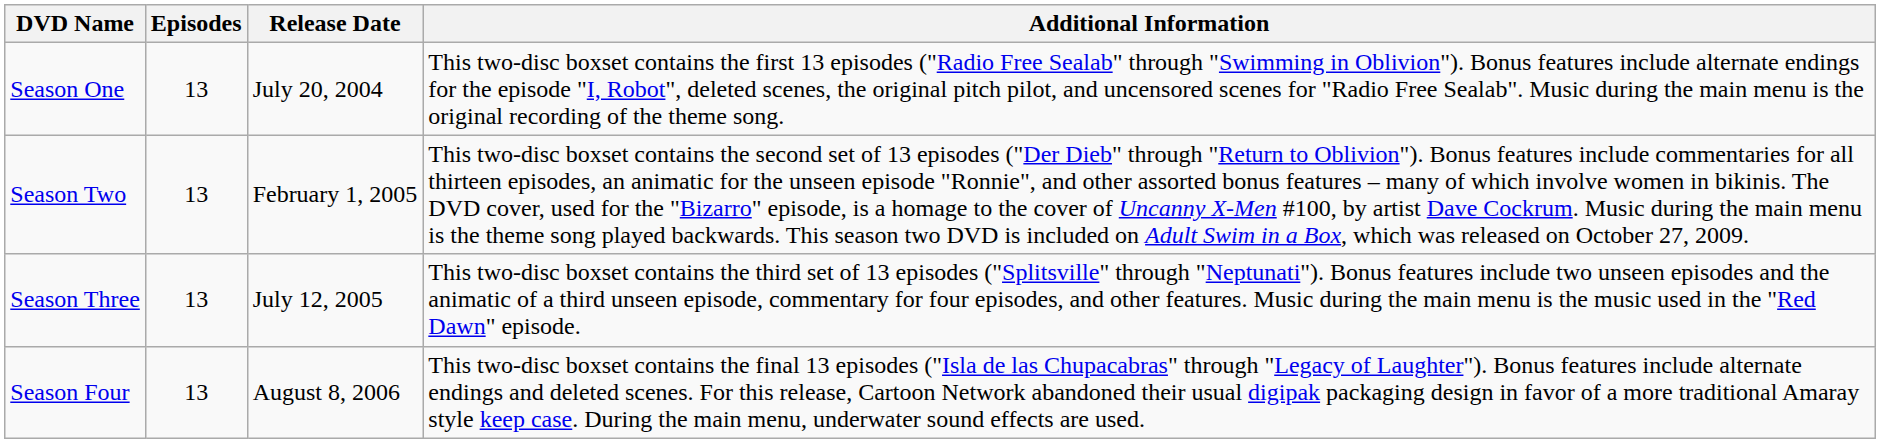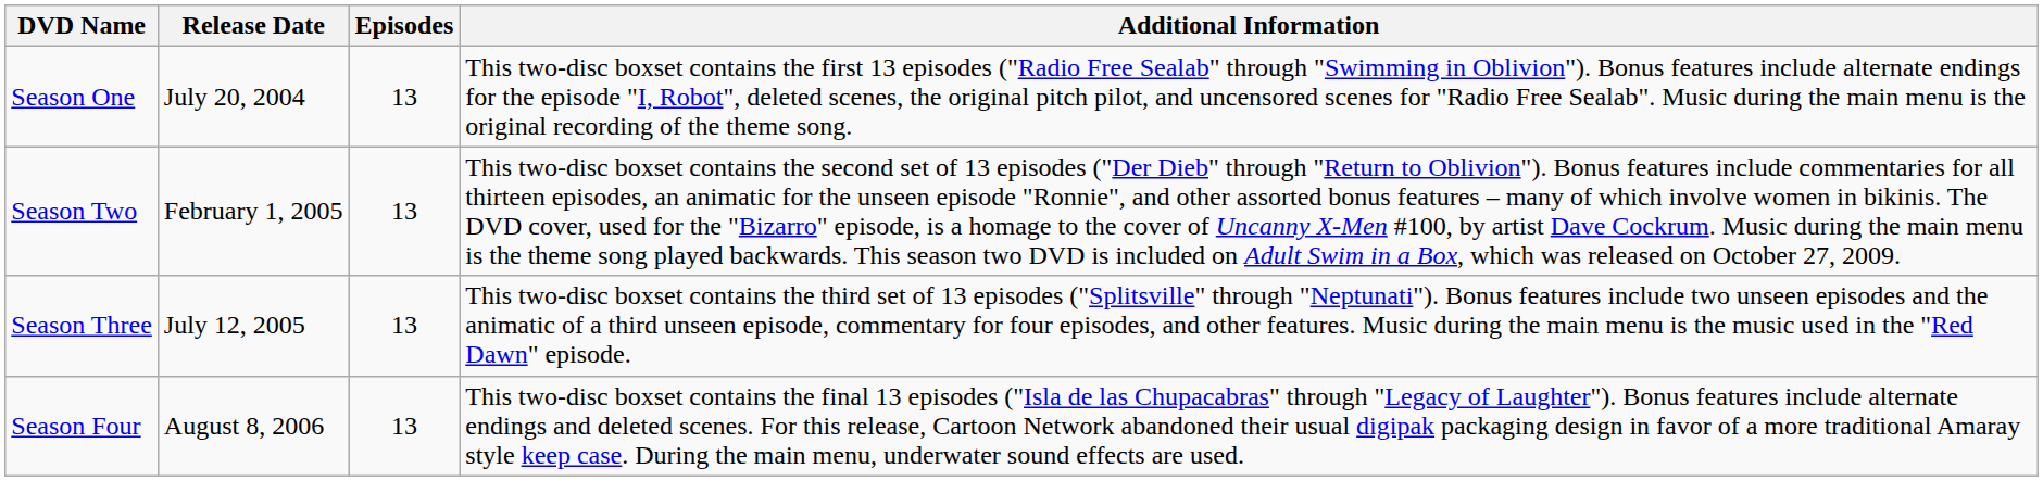columns swapped: Release Date <-> Episodes
